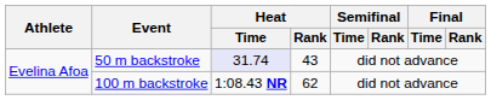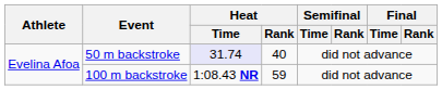50 m backstroke | Heat / Rank: 43 -> 40
100 m backstroke | Heat / Rank: 62 -> 59
